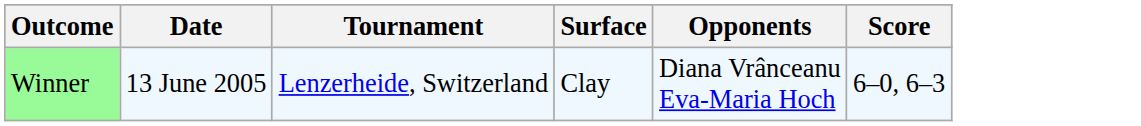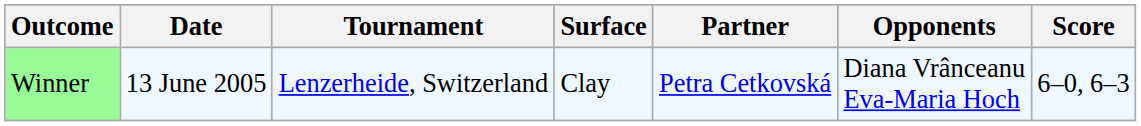+ column: Partner | Petra Cetkovská
